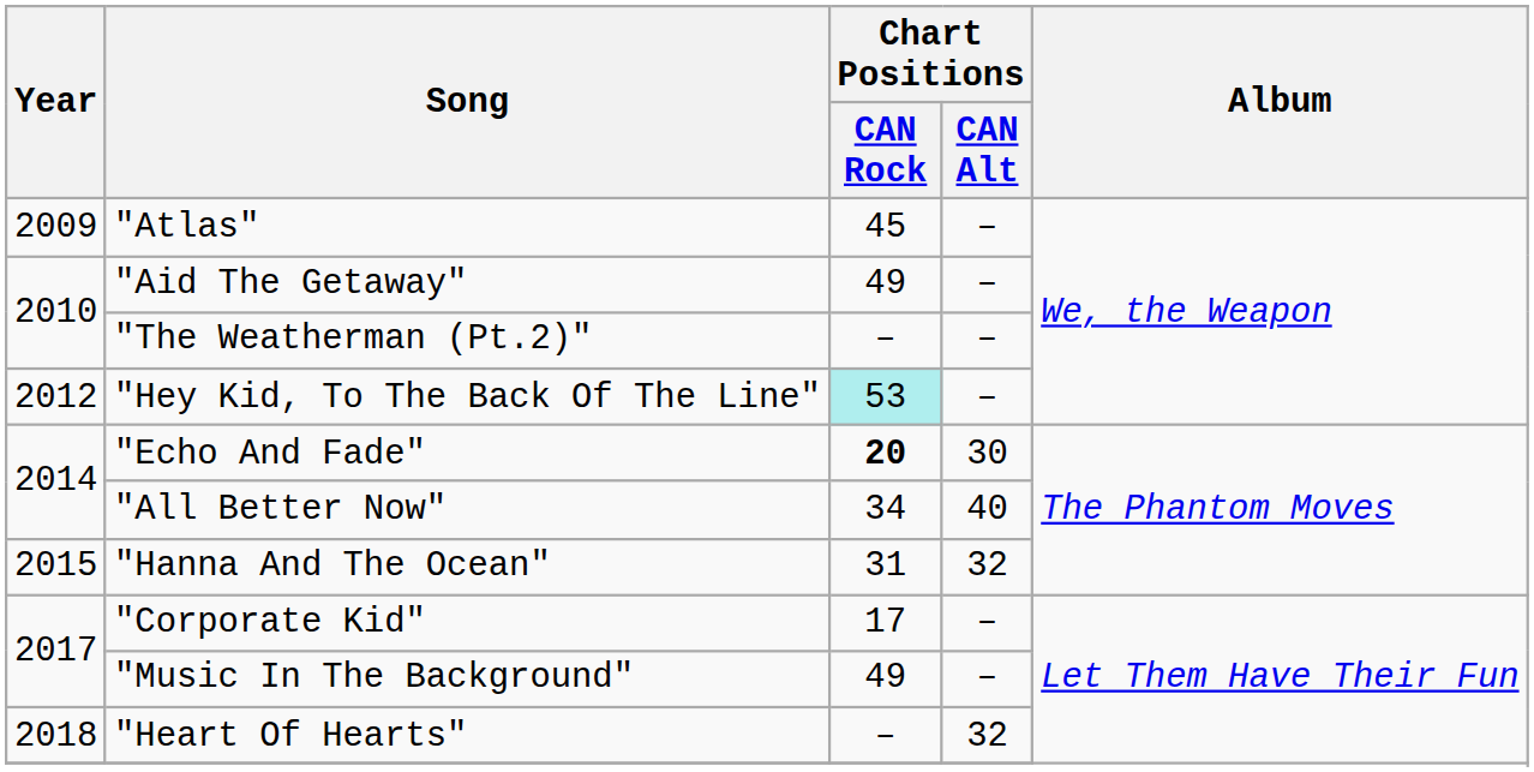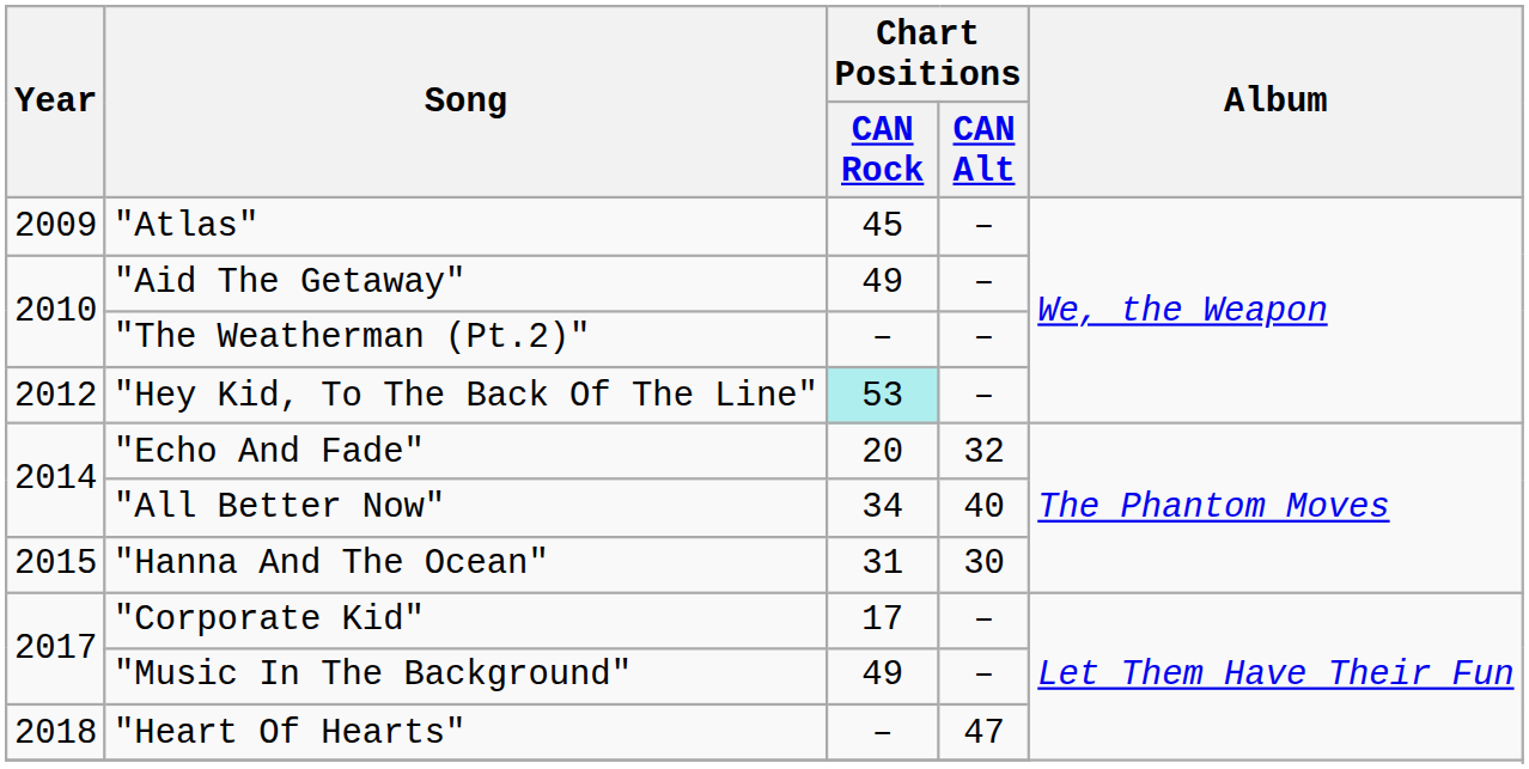"Echo And Fade" | Chart Positions / CAN Rock: bold -> normal
"Echo And Fade" | Chart Positions / CAN Alt: 30 -> 32
"Hanna And The Ocean" | Chart Positions / CAN Alt: 32 -> 30
"Heart Of Hearts" | Chart Positions / CAN Alt: 32 -> 47
